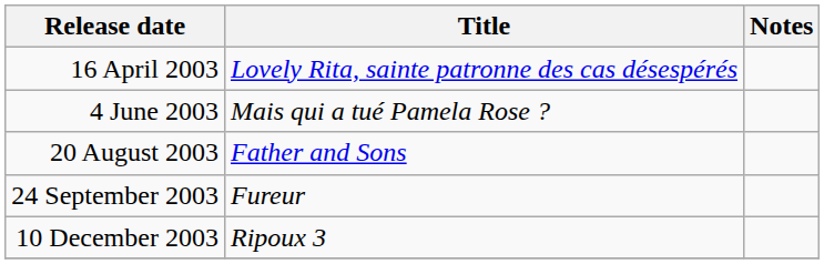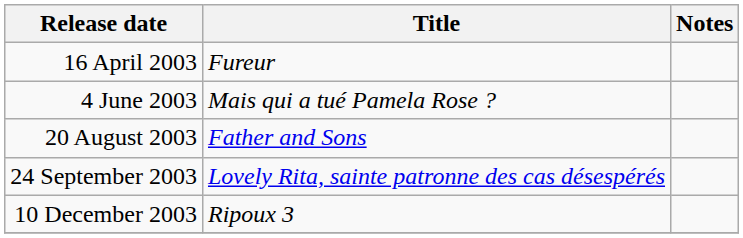16 April 2003 | Title: Lovely Rita, sainte patronne des cas désespérés -> Fureur
24 September 2003 | Title: Fureur -> Lovely Rita, sainte patronne des cas désespérés
